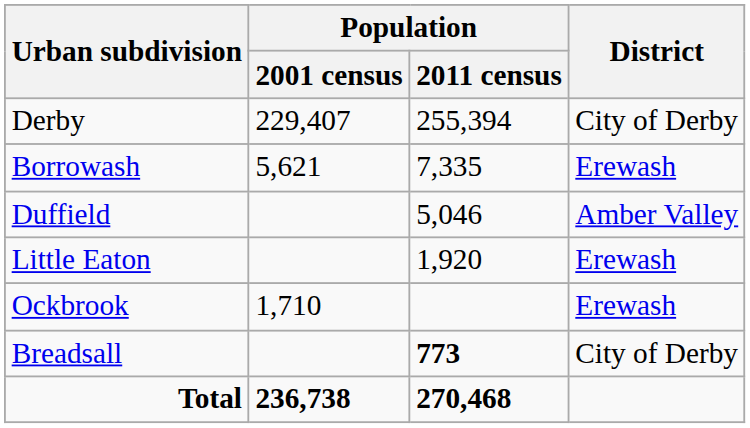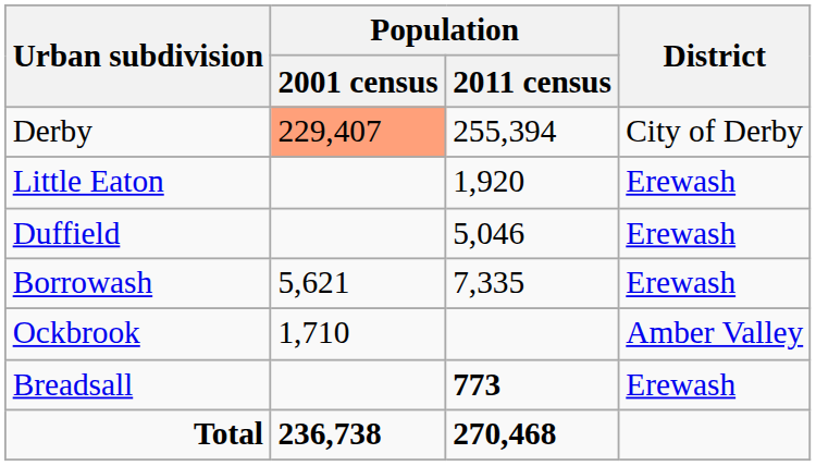Derby | Population / 2001 census: no background -> lightsalmon background
rows swapped: Borrowash <-> Little Eaton
Duffield | District: Amber Valley -> Erewash
Ockbrook | District: Erewash -> Amber Valley
Breadsall | District: City of Derby -> Erewash
